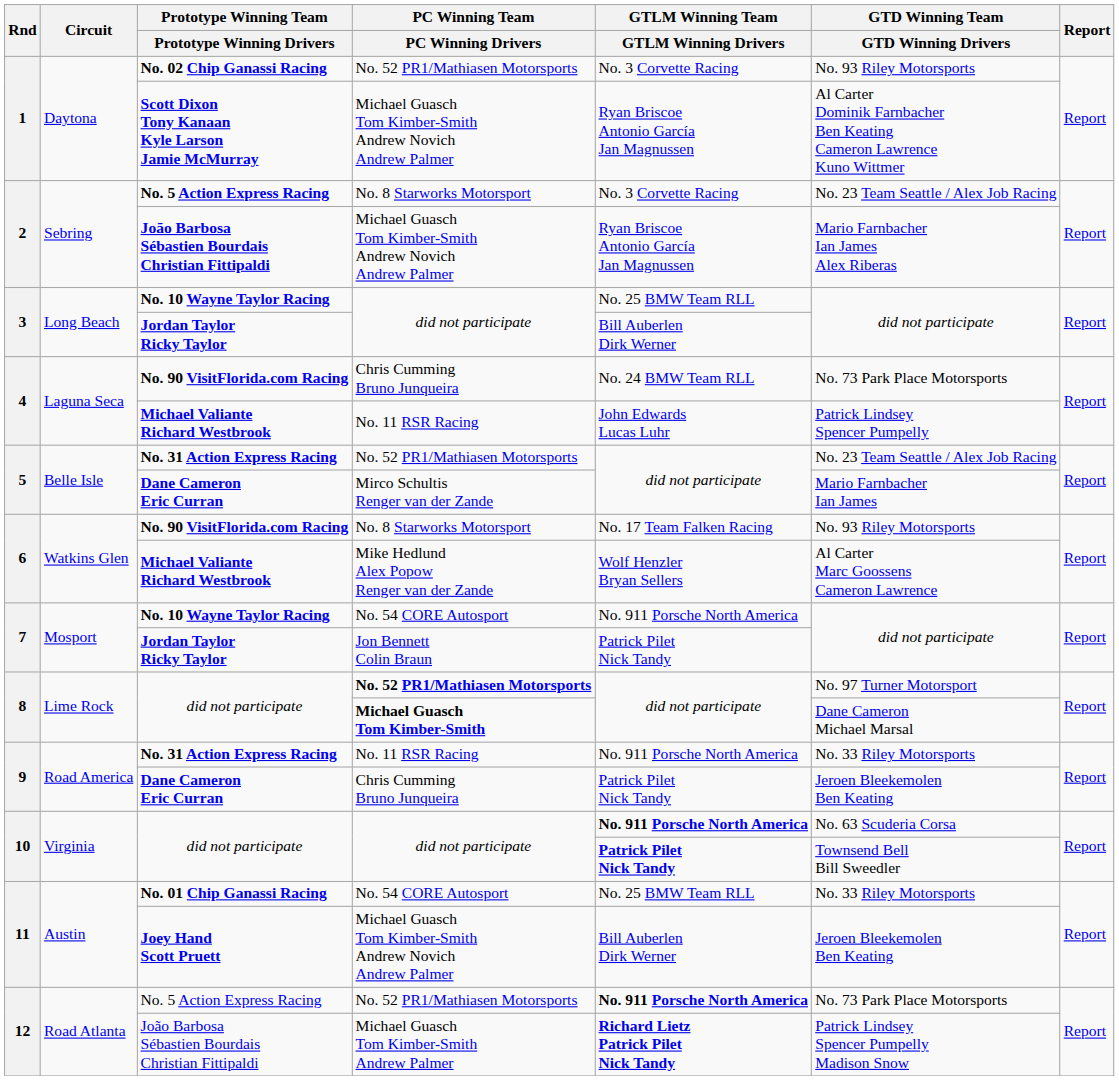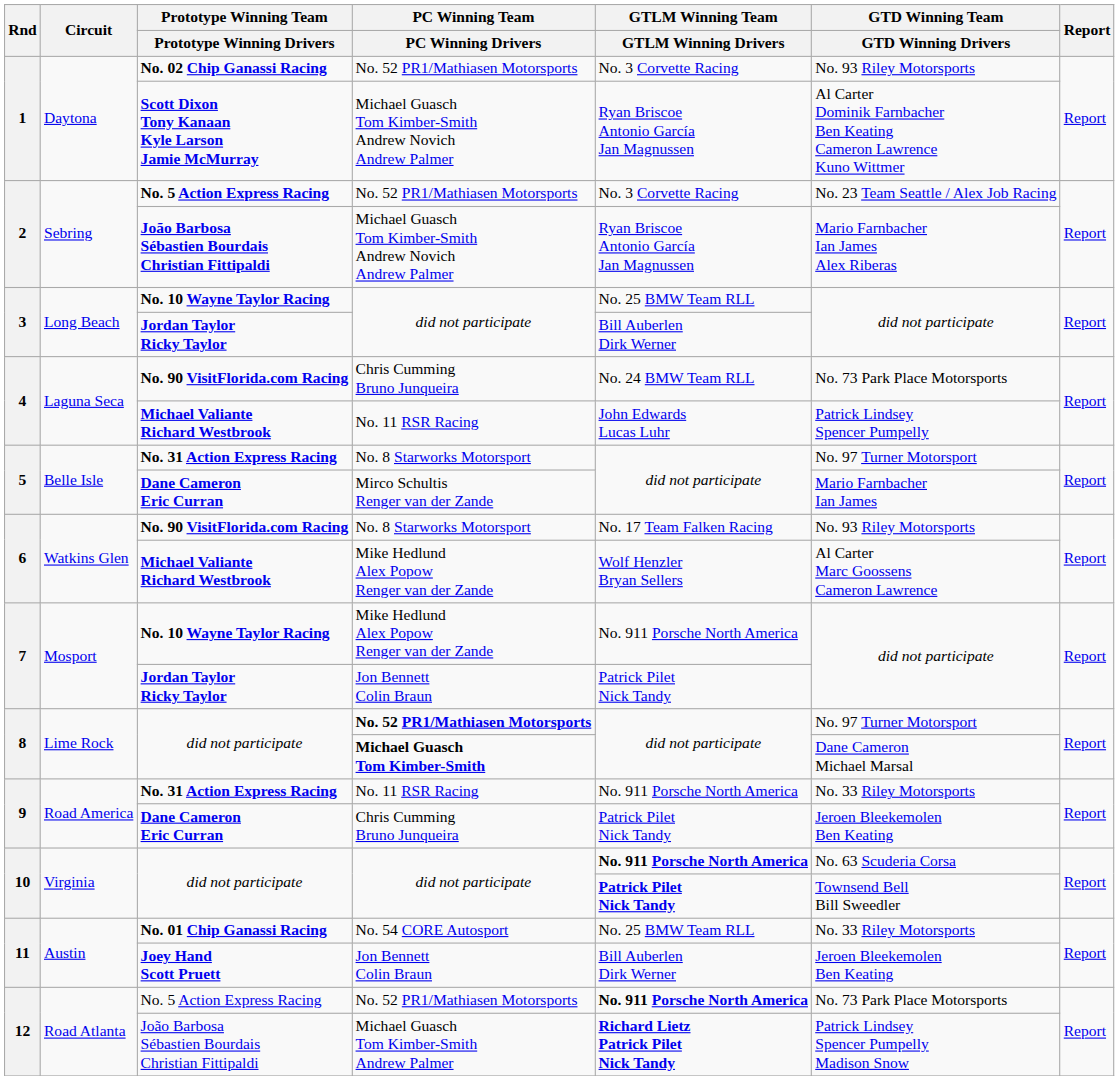2 / No. 5 Action Express Racing | PC Winning Team / PC Winning Drivers: No. 8 Starworks Motorsport -> No. 52 PR1/Mathiasen Motorsports
5 / No. 31 Action Express Racing | PC Winning Team / PC Winning Drivers: No. 52 PR1/Mathiasen Motorsports -> No. 8 Starworks Motorsport
5 / No. 31 Action Express Racing | GTD Winning Team / GTD Winning Drivers: No. 23 Team Seattle / Alex Job Racing -> No. 97 Turner Motorsport
7 / No. 10 Wayne Taylor Racing | PC Winning Team / PC Winning Drivers: No. 54 CORE Autosport -> Mike Hedlund Alex Popow Renger van der Zande
Joey Hand Scott Pruett | PC Winning Team / PC Winning Drivers: Michael Guasch Tom Kimber-Smith Andrew Novich Andrew Palmer -> Jon Bennett Colin Braun
